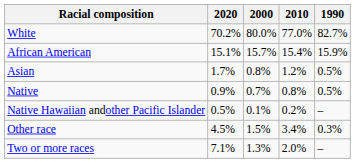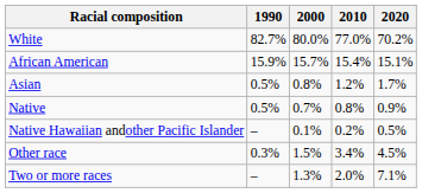columns swapped: 1990 <-> 2020
